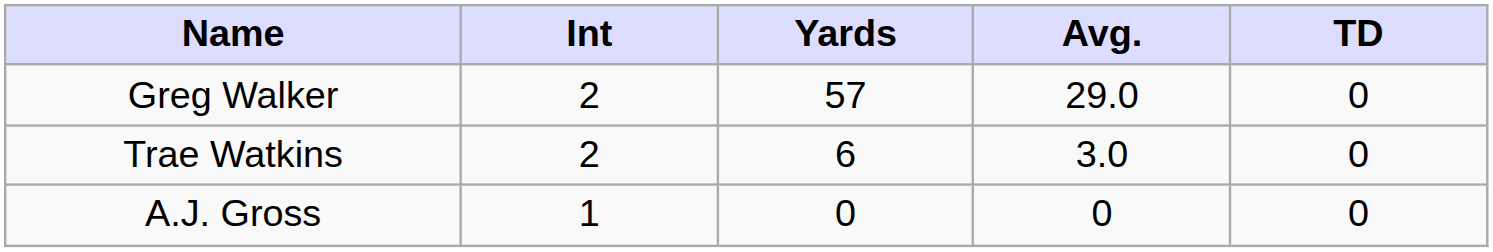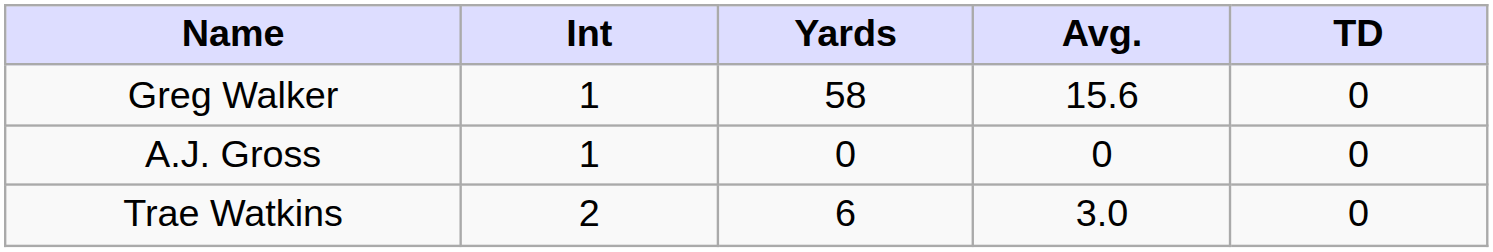Greg Walker | Int: 2 -> 1
Greg Walker | Yards: 57 -> 58
Greg Walker | Avg.: 29.0 -> 15.6
rows swapped: Trae Watkins <-> A.J. Gross
